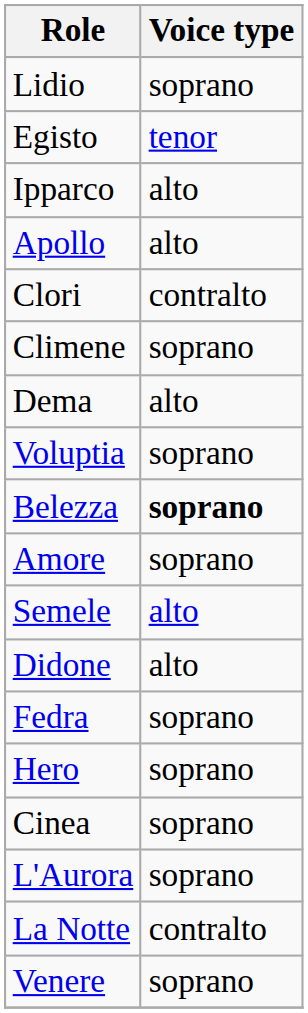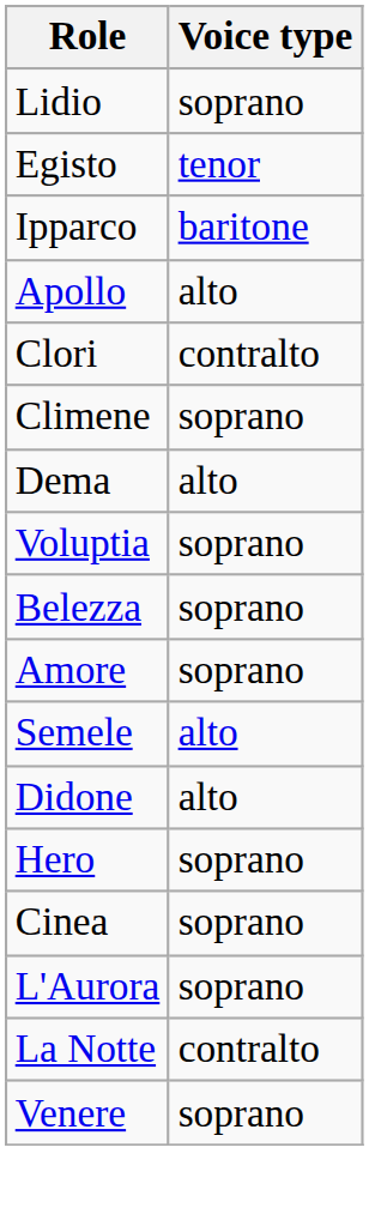Ipparco | Voice type: alto -> baritone
Belezza | Voice type: bold -> normal
- row: Fedra | soprano
